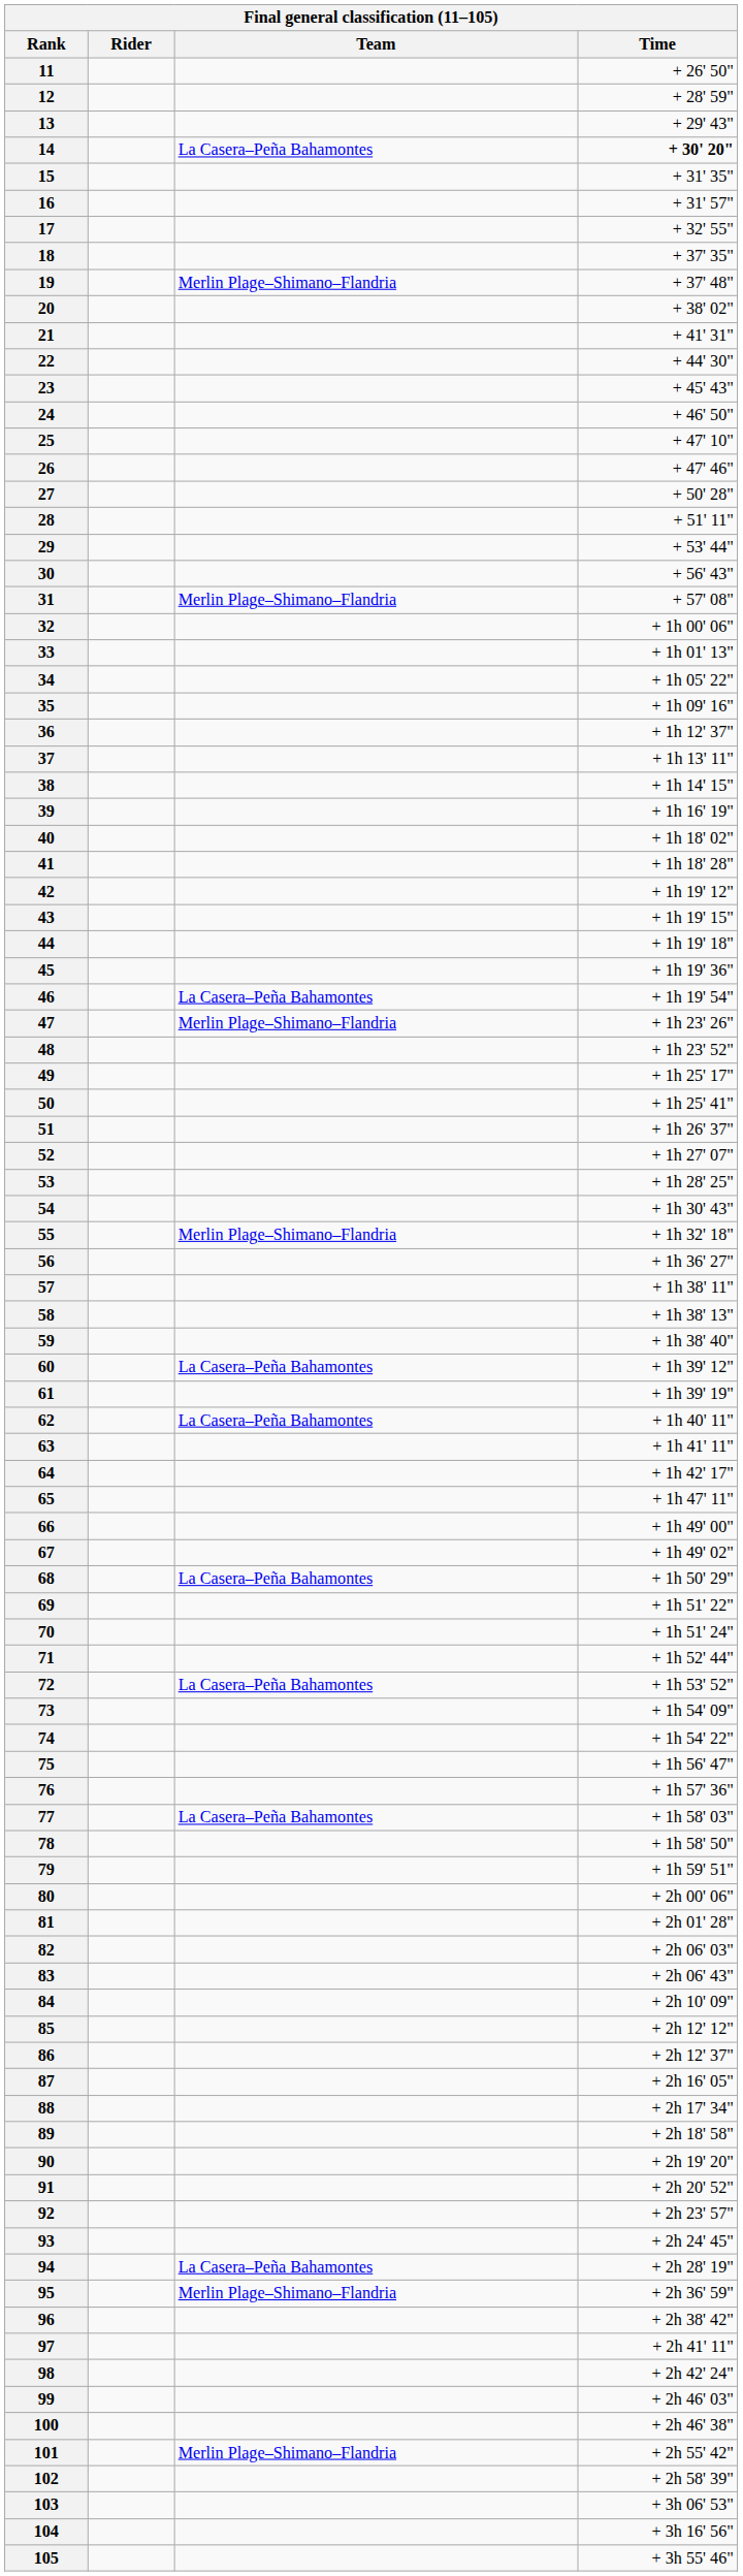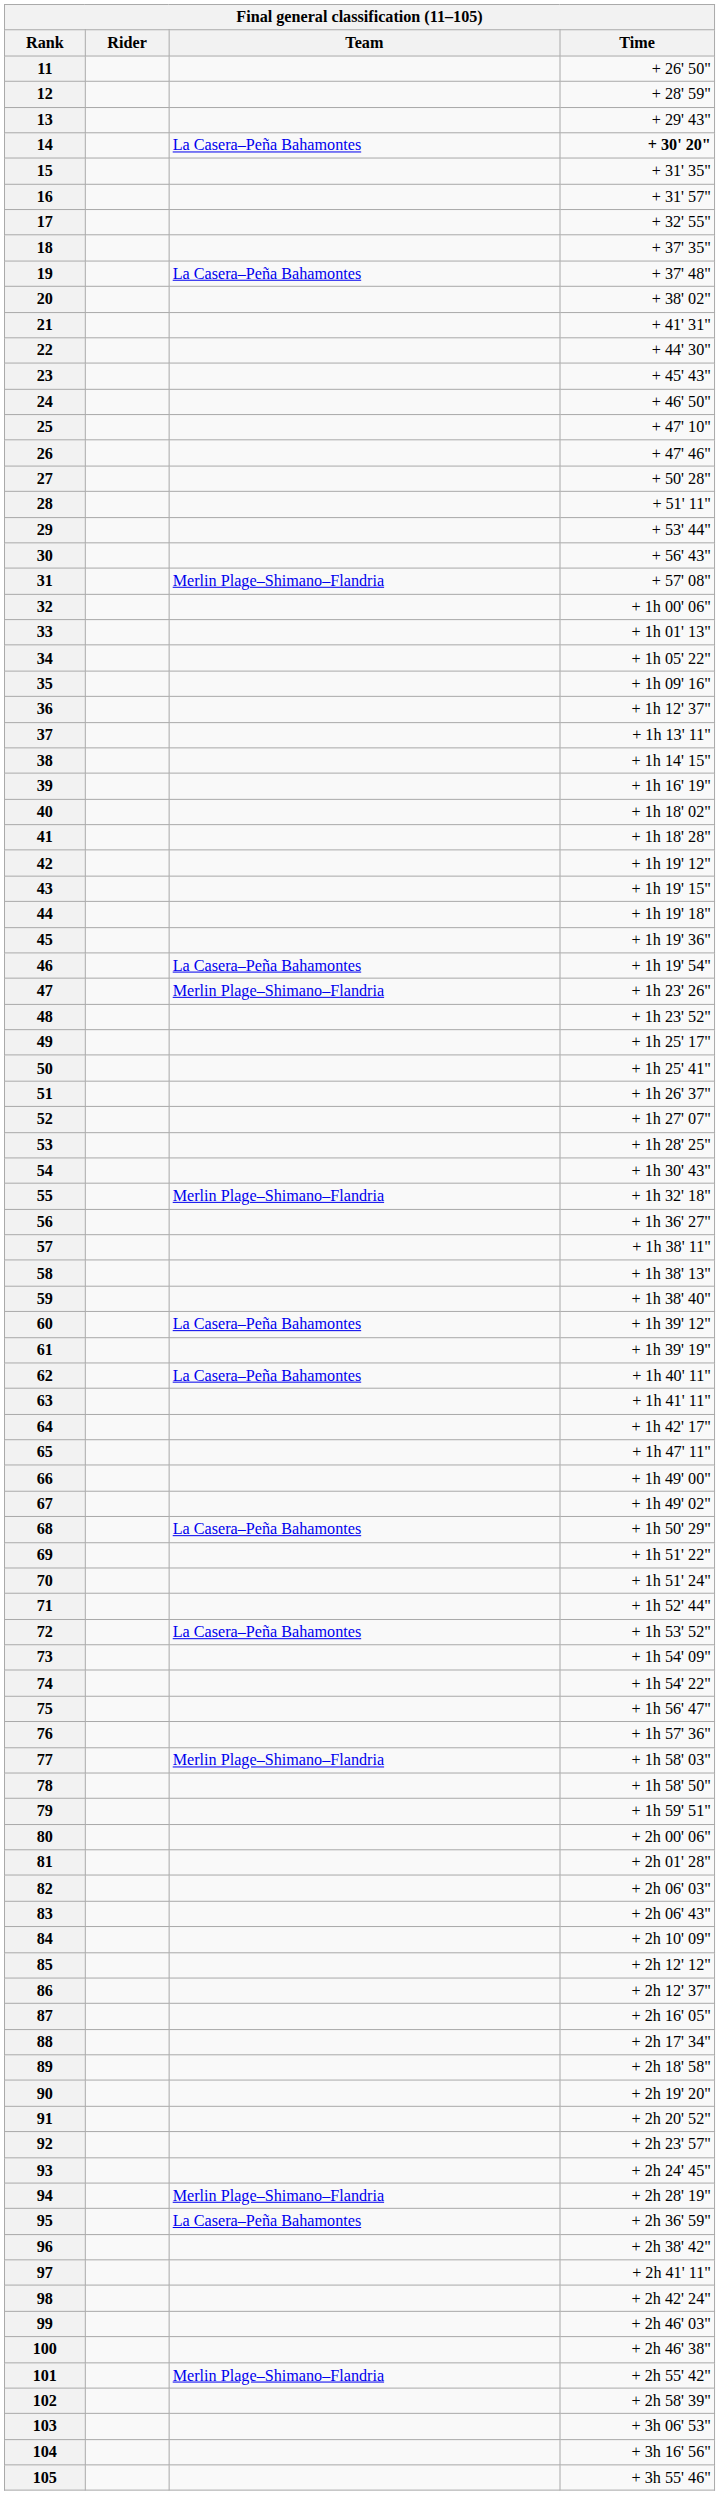19 | Team: Merlin Plage–Shimano–Flandria -> La Casera–Peña Bahamontes
77 | Team: La Casera–Peña Bahamontes -> Merlin Plage–Shimano–Flandria
94 | Team: La Casera–Peña Bahamontes -> Merlin Plage–Shimano–Flandria
95 | Team: Merlin Plage–Shimano–Flandria -> La Casera–Peña Bahamontes
